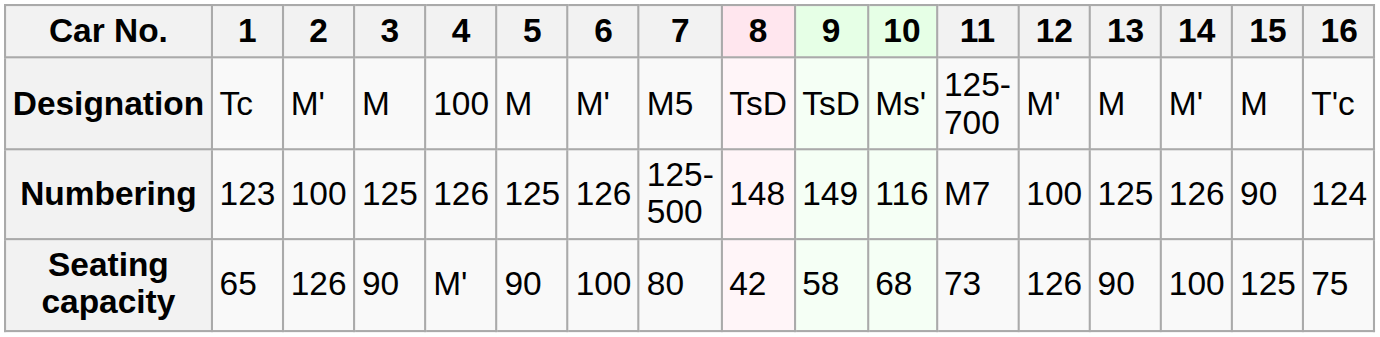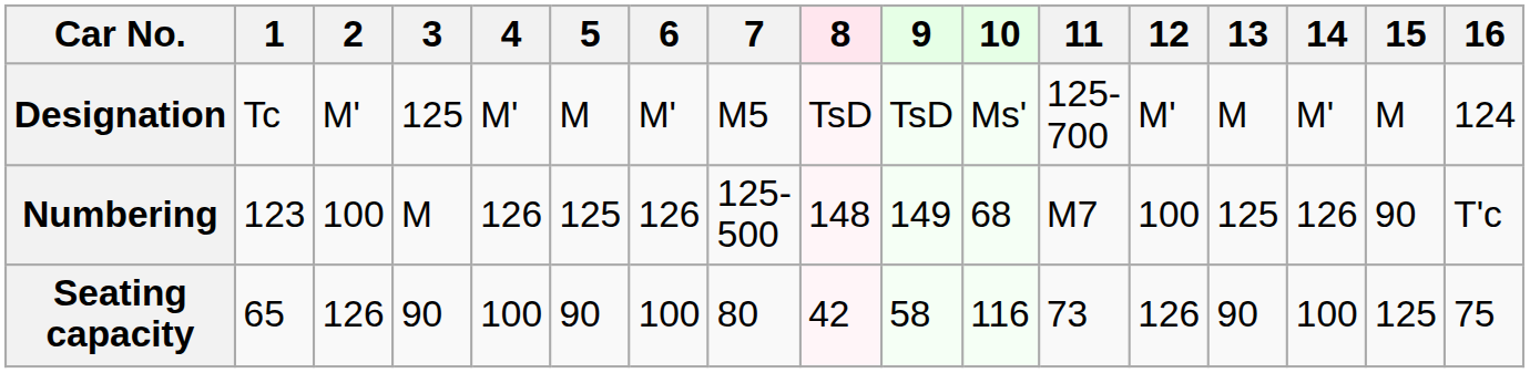Designation | 3: M -> 125
Designation | 4: 100 -> M'
Designation | 16: T'c -> 124
Numbering | 3: 125 -> M
Numbering | 10: 116 -> 68
Numbering | 16: 124 -> T'c
Seating capacity | 4: M' -> 100
Seating capacity | 10: 68 -> 116
